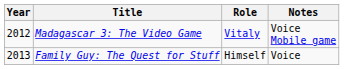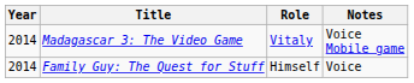Madagascar 3: The Video Game | Year: 2012 -> 2014
Family Guy: The Quest for Stuff | Year: 2013 -> 2014
